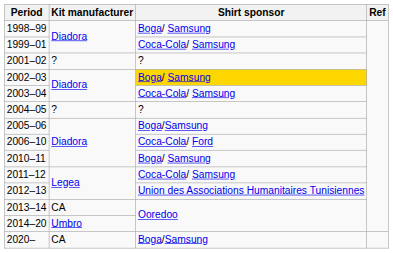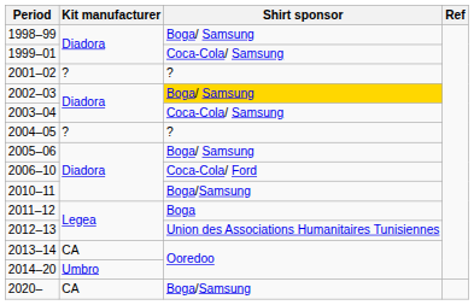2005–06 | Shirt sponsor: Boga/Samsung -> Boga/ Samsung
2010–11 | Shirt sponsor: Boga/ Samsung -> Boga/Samsung
2011–12 | Shirt sponsor: Coca-Cola/ Samsung -> Boga
